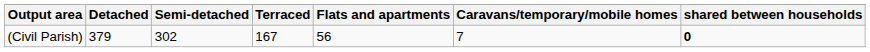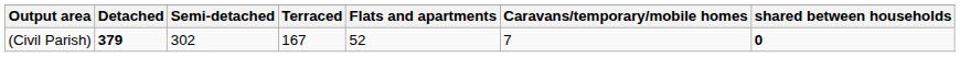(Civil Parish) | Detached: normal -> bold
(Civil Parish) | Flats and apartments: 56 -> 52
